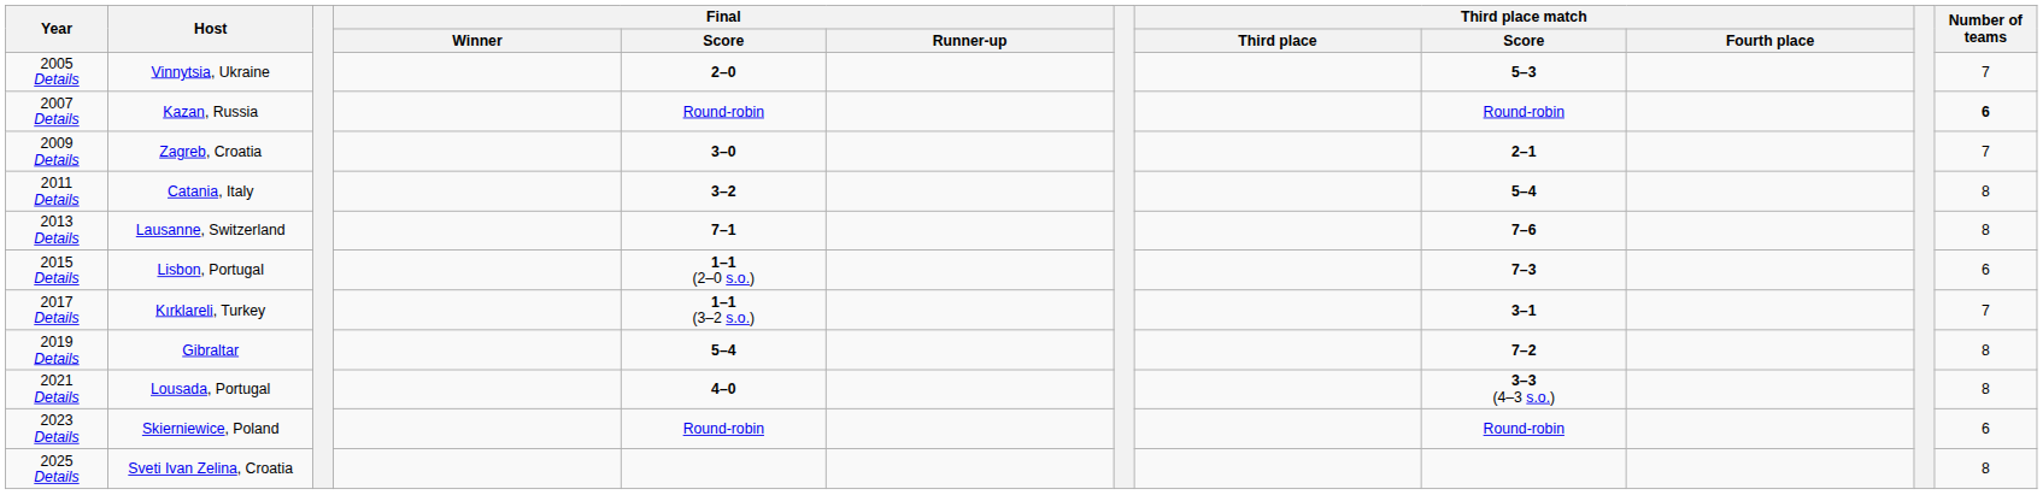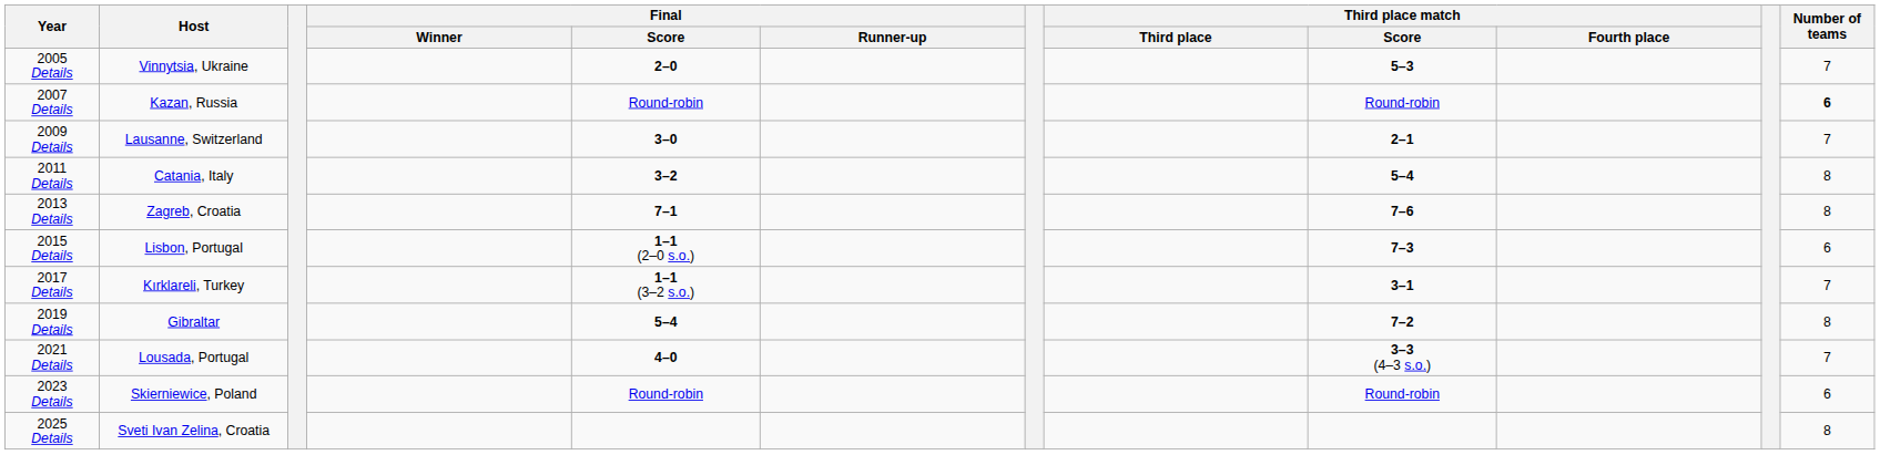2009 Details | Host: Zagreb, Croatia -> Lausanne, Switzerland
2013 Details | Host: Lausanne, Switzerland -> Zagreb, Croatia
2021 Details | Number of teams: 8 -> 7
